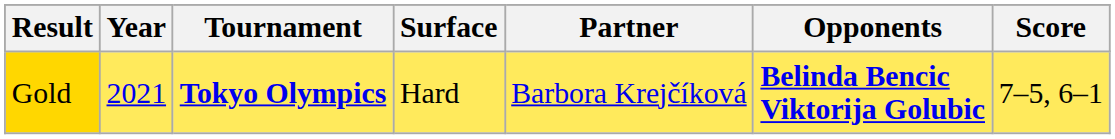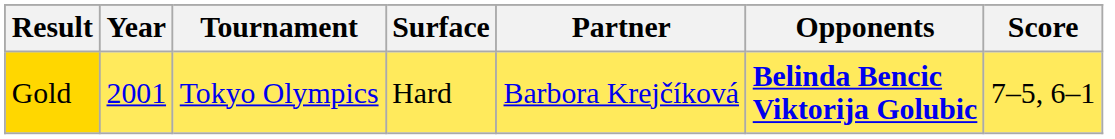Gold | Year: 2021 -> 2001
Gold | Tournament: bold -> normal
